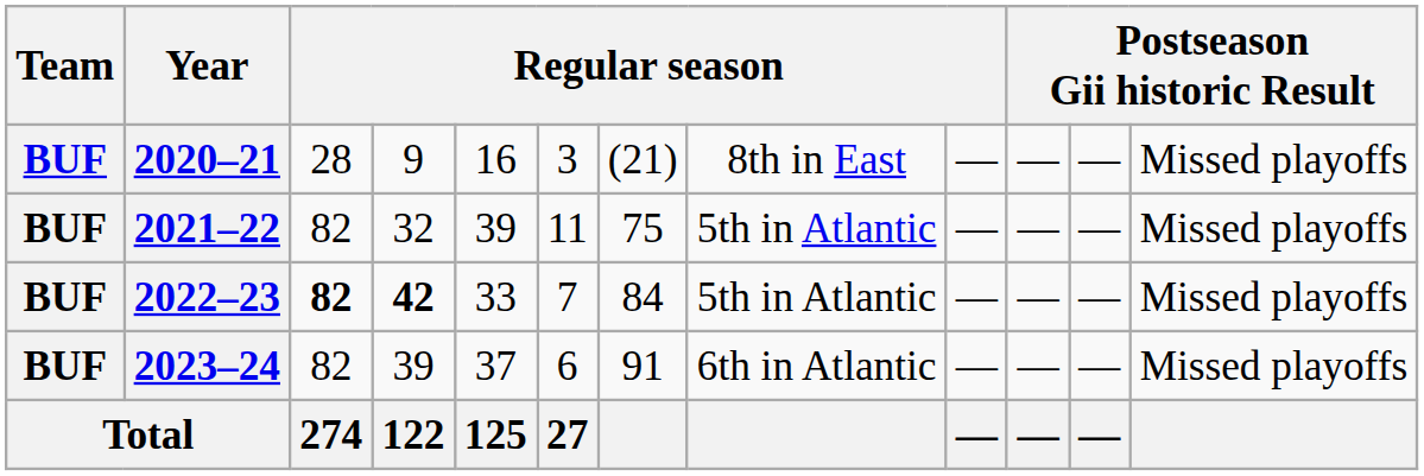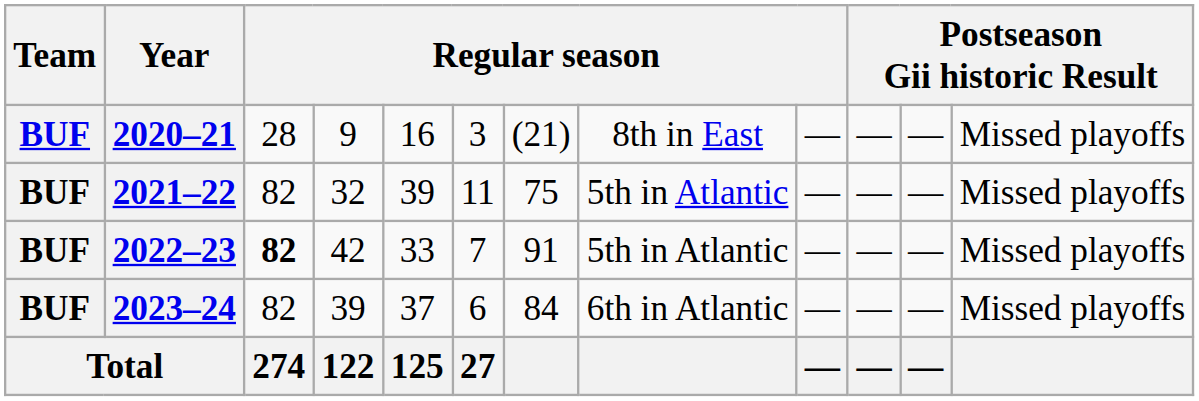2022–23 | column 4: bold -> normal
2022–23 | column 7: 84 -> 91
2023–24 | column 7: 91 -> 84
